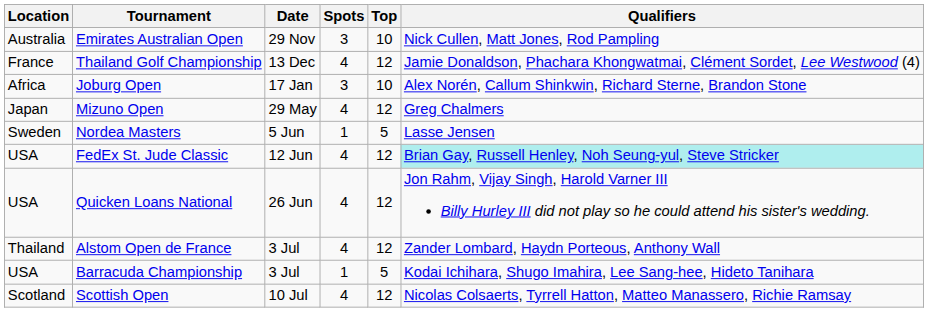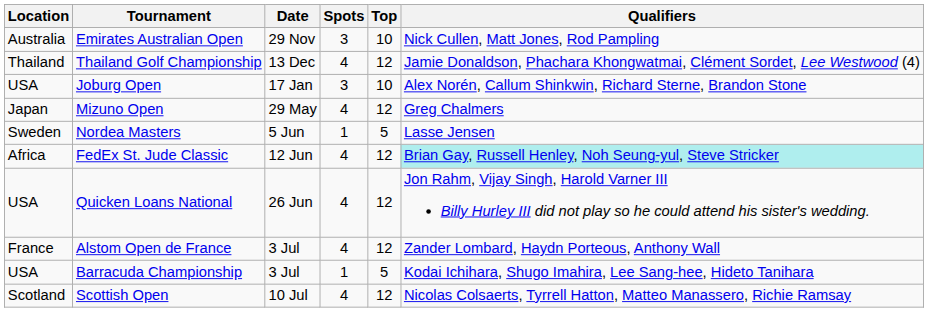Thailand Golf Championship | Location: France -> Thailand
Joburg Open | Location: Africa -> USA
FedEx St. Jude Classic | Location: USA -> Africa
Alstom Open de France | Location: Thailand -> France
